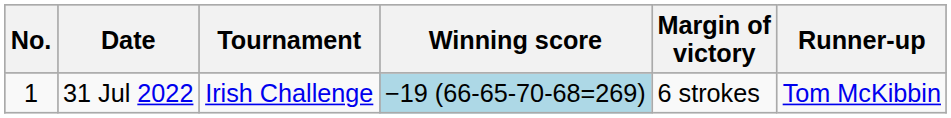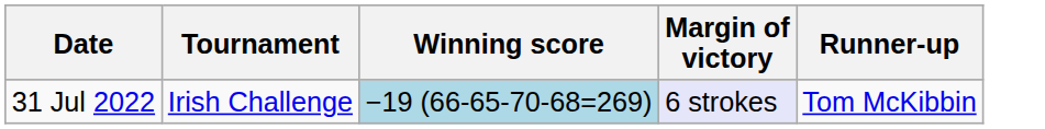- column: No. | 1
31 Jul 2022 | Margin of victory: no background -> lavender background
